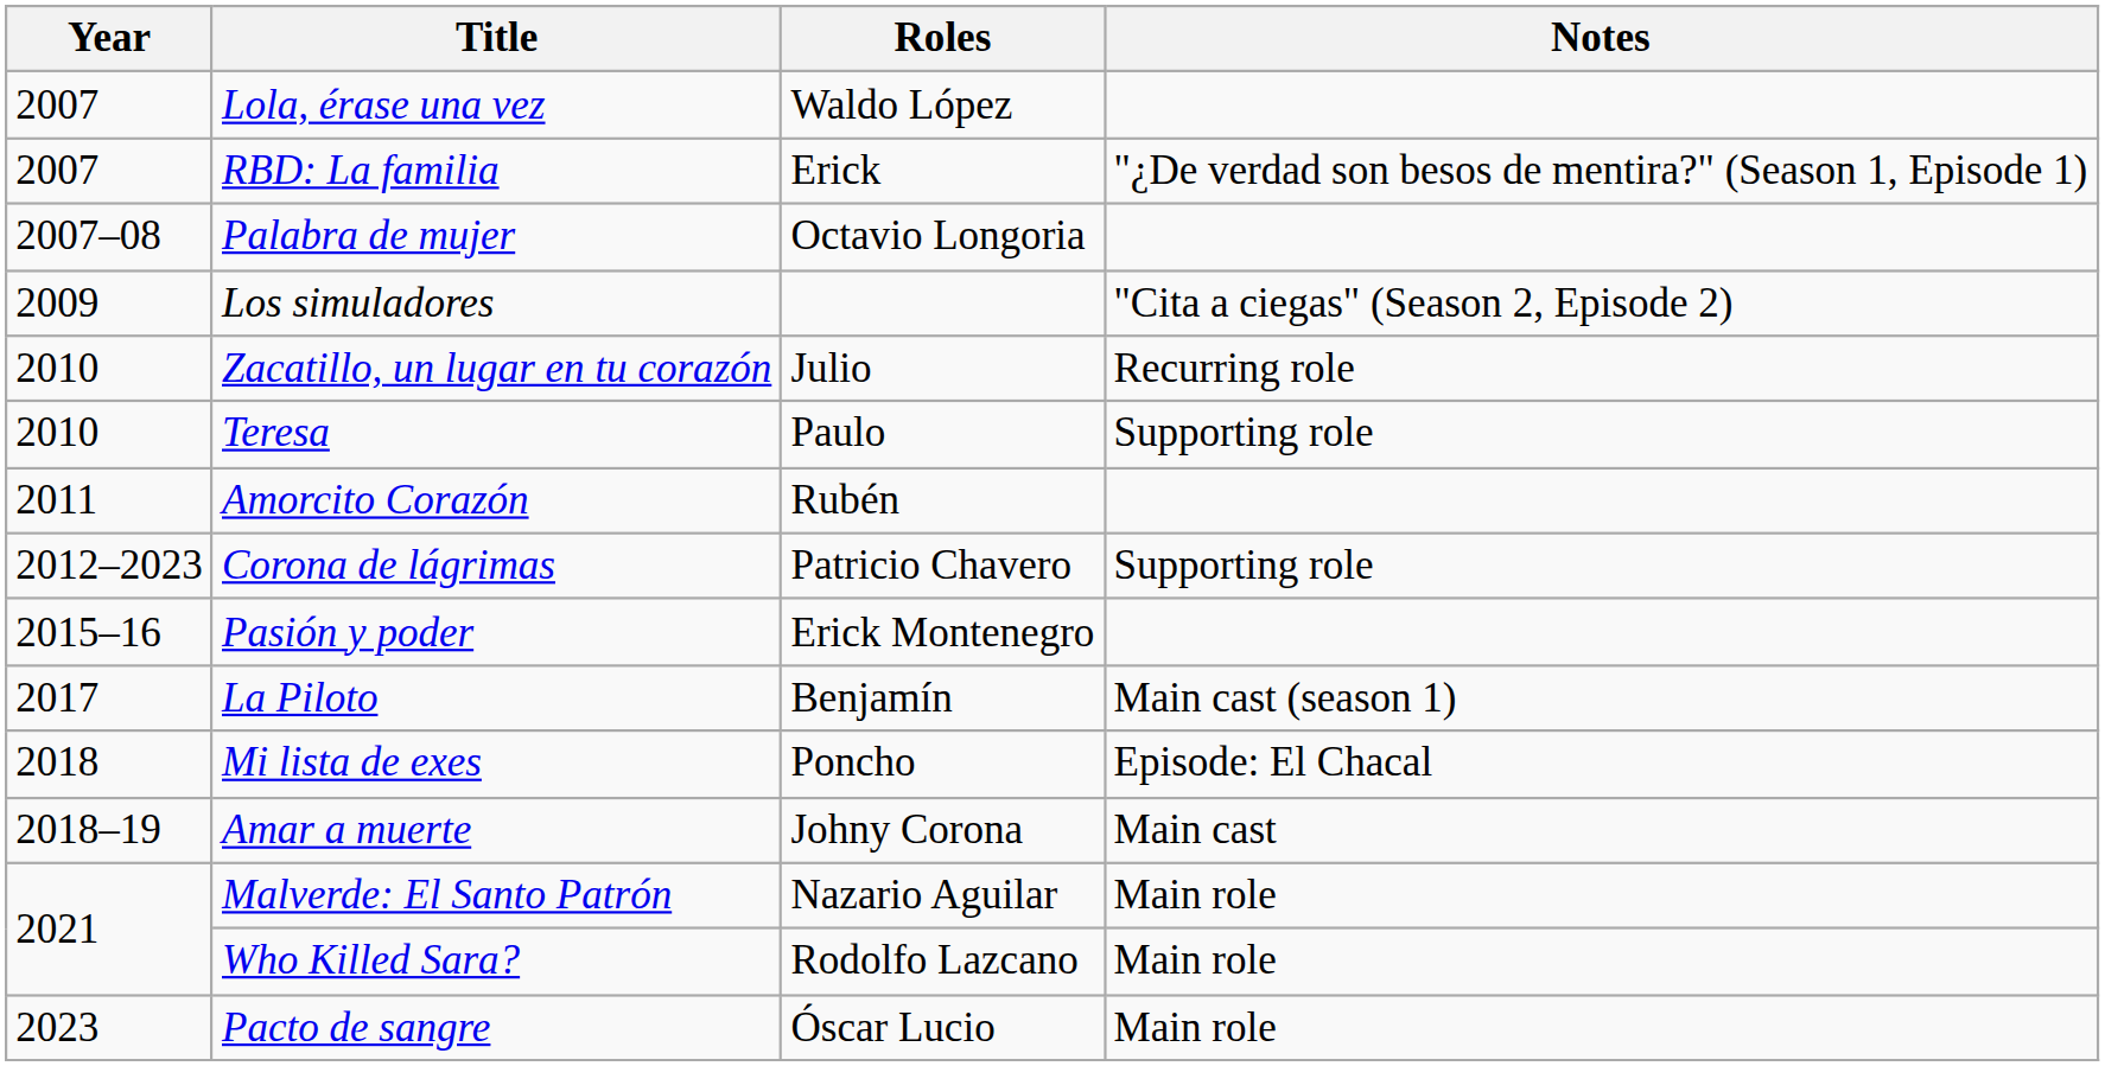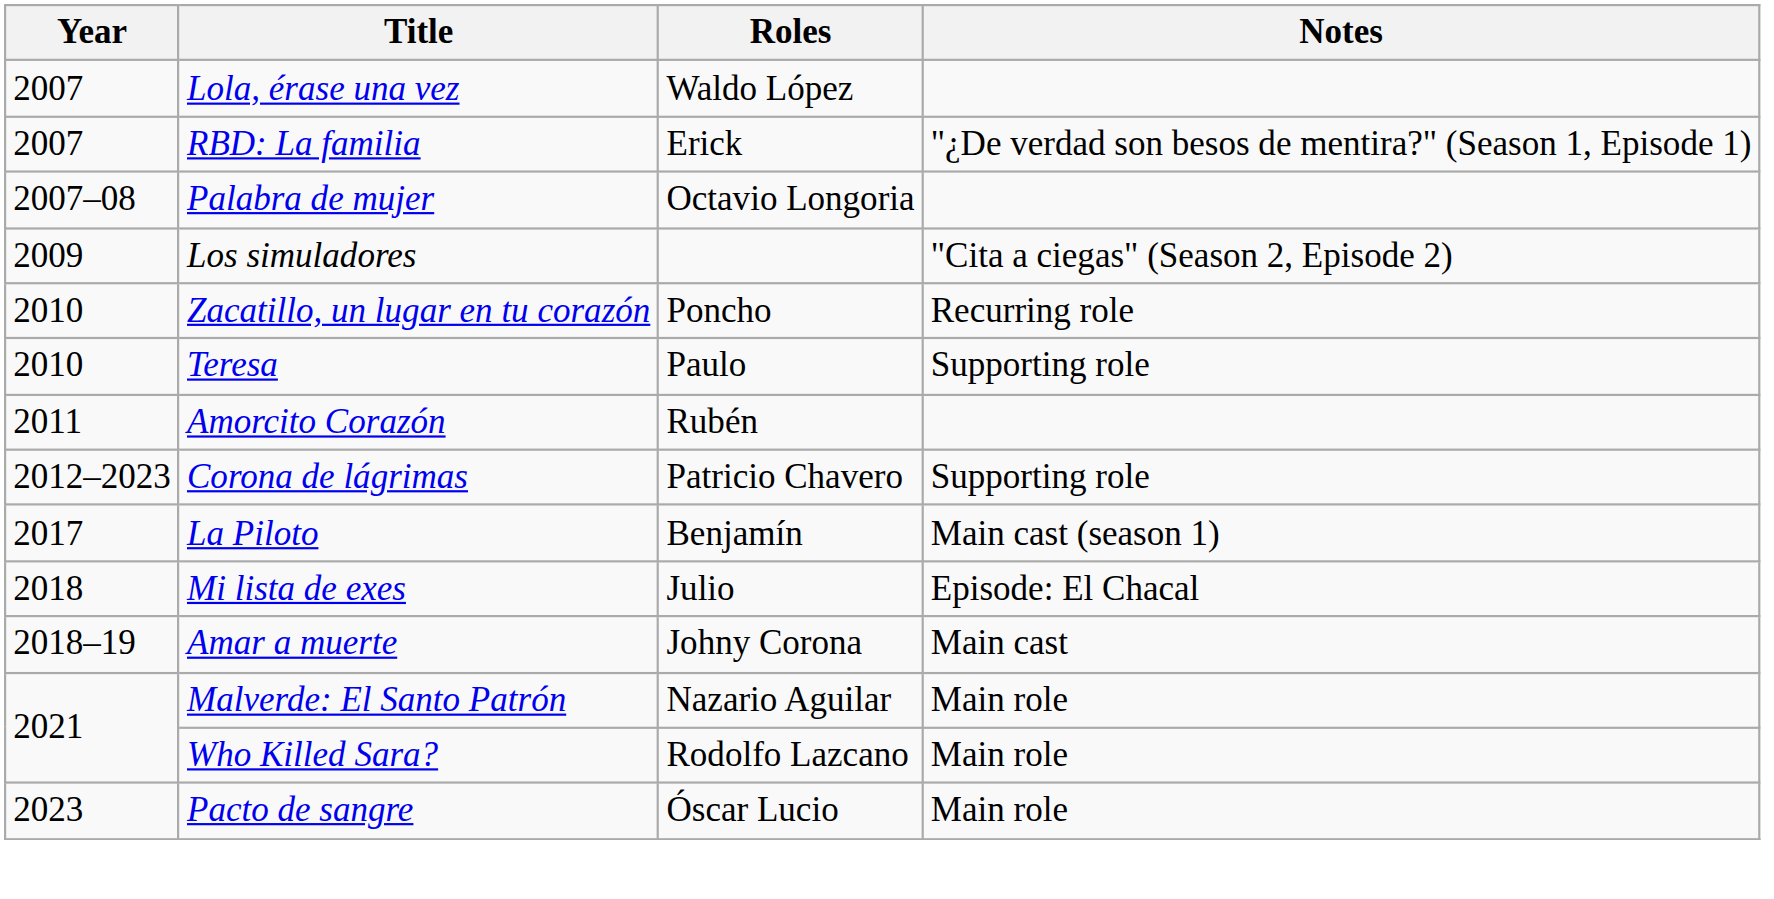Zacatillo, un lugar en tu corazón | Roles: Julio -> Poncho
- row: 2015–16 | Pasión y poder | Erick Montenegro
Mi lista de exes | Roles: Poncho -> Julio
